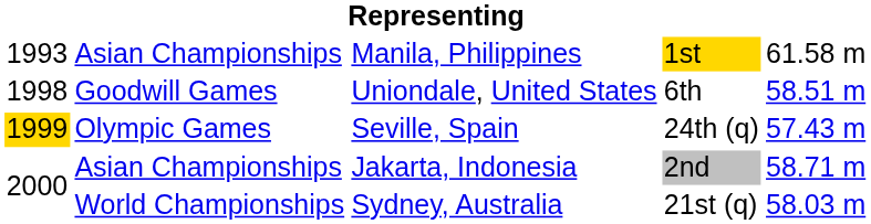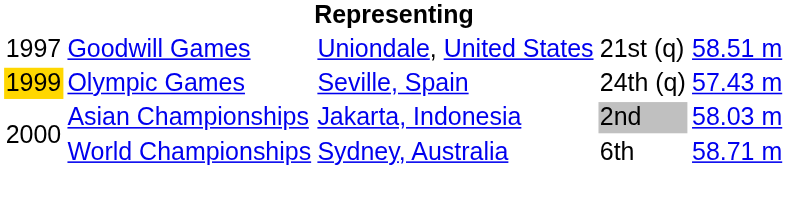- row: 1993 | Asian Championships | Manila, Philippines | 1st | 61.58 m
Uniondale, United States | column 1: 1998 -> 1997
Uniondale, United States | column 4: 6th -> 21st (q)
Jakarta, Indonesia | column 5: 58.71 m -> 58.03 m
Sydney, Australia | column 4: 21st (q) -> 6th
Sydney, Australia | column 5: 58.03 m -> 58.71 m
